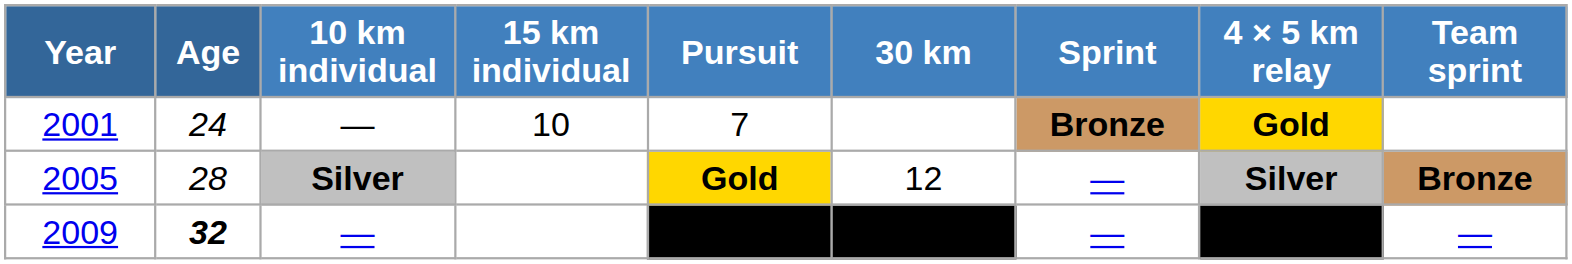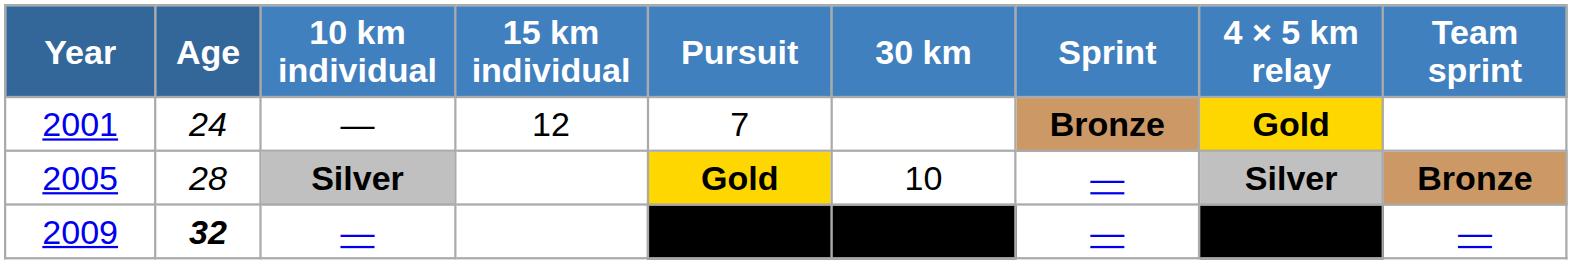2001 | 15 km individual: 10 -> 12
2005 | 30 km: 12 -> 10
